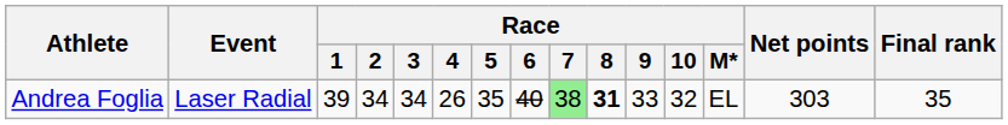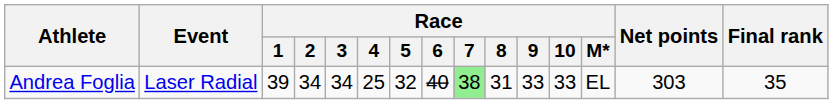Andrea Foglia | Race / 4: 26 -> 25
Andrea Foglia | Race / 5: 35 -> 32
Andrea Foglia | Race / 8: bold -> normal
Andrea Foglia | Race / 10: 32 -> 33
